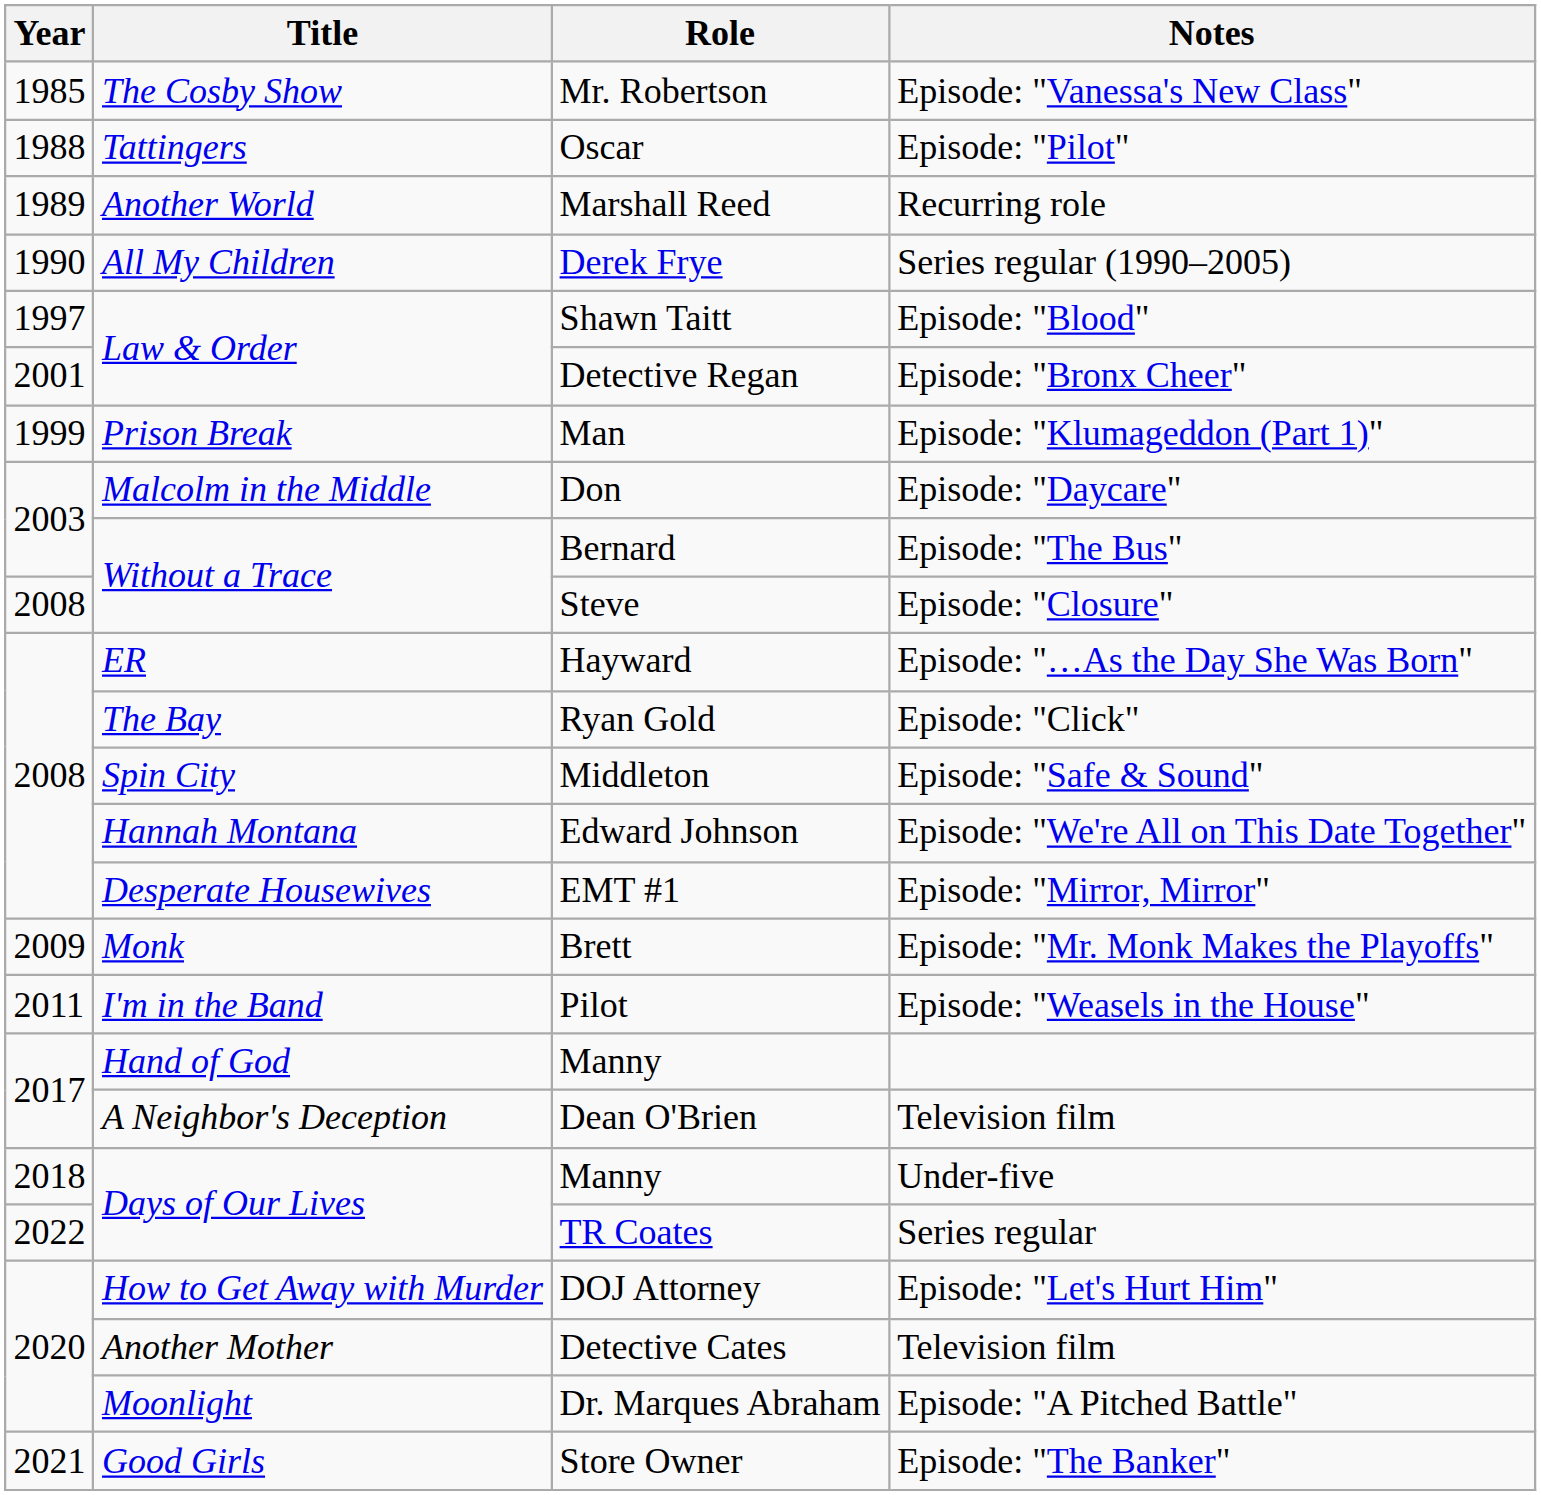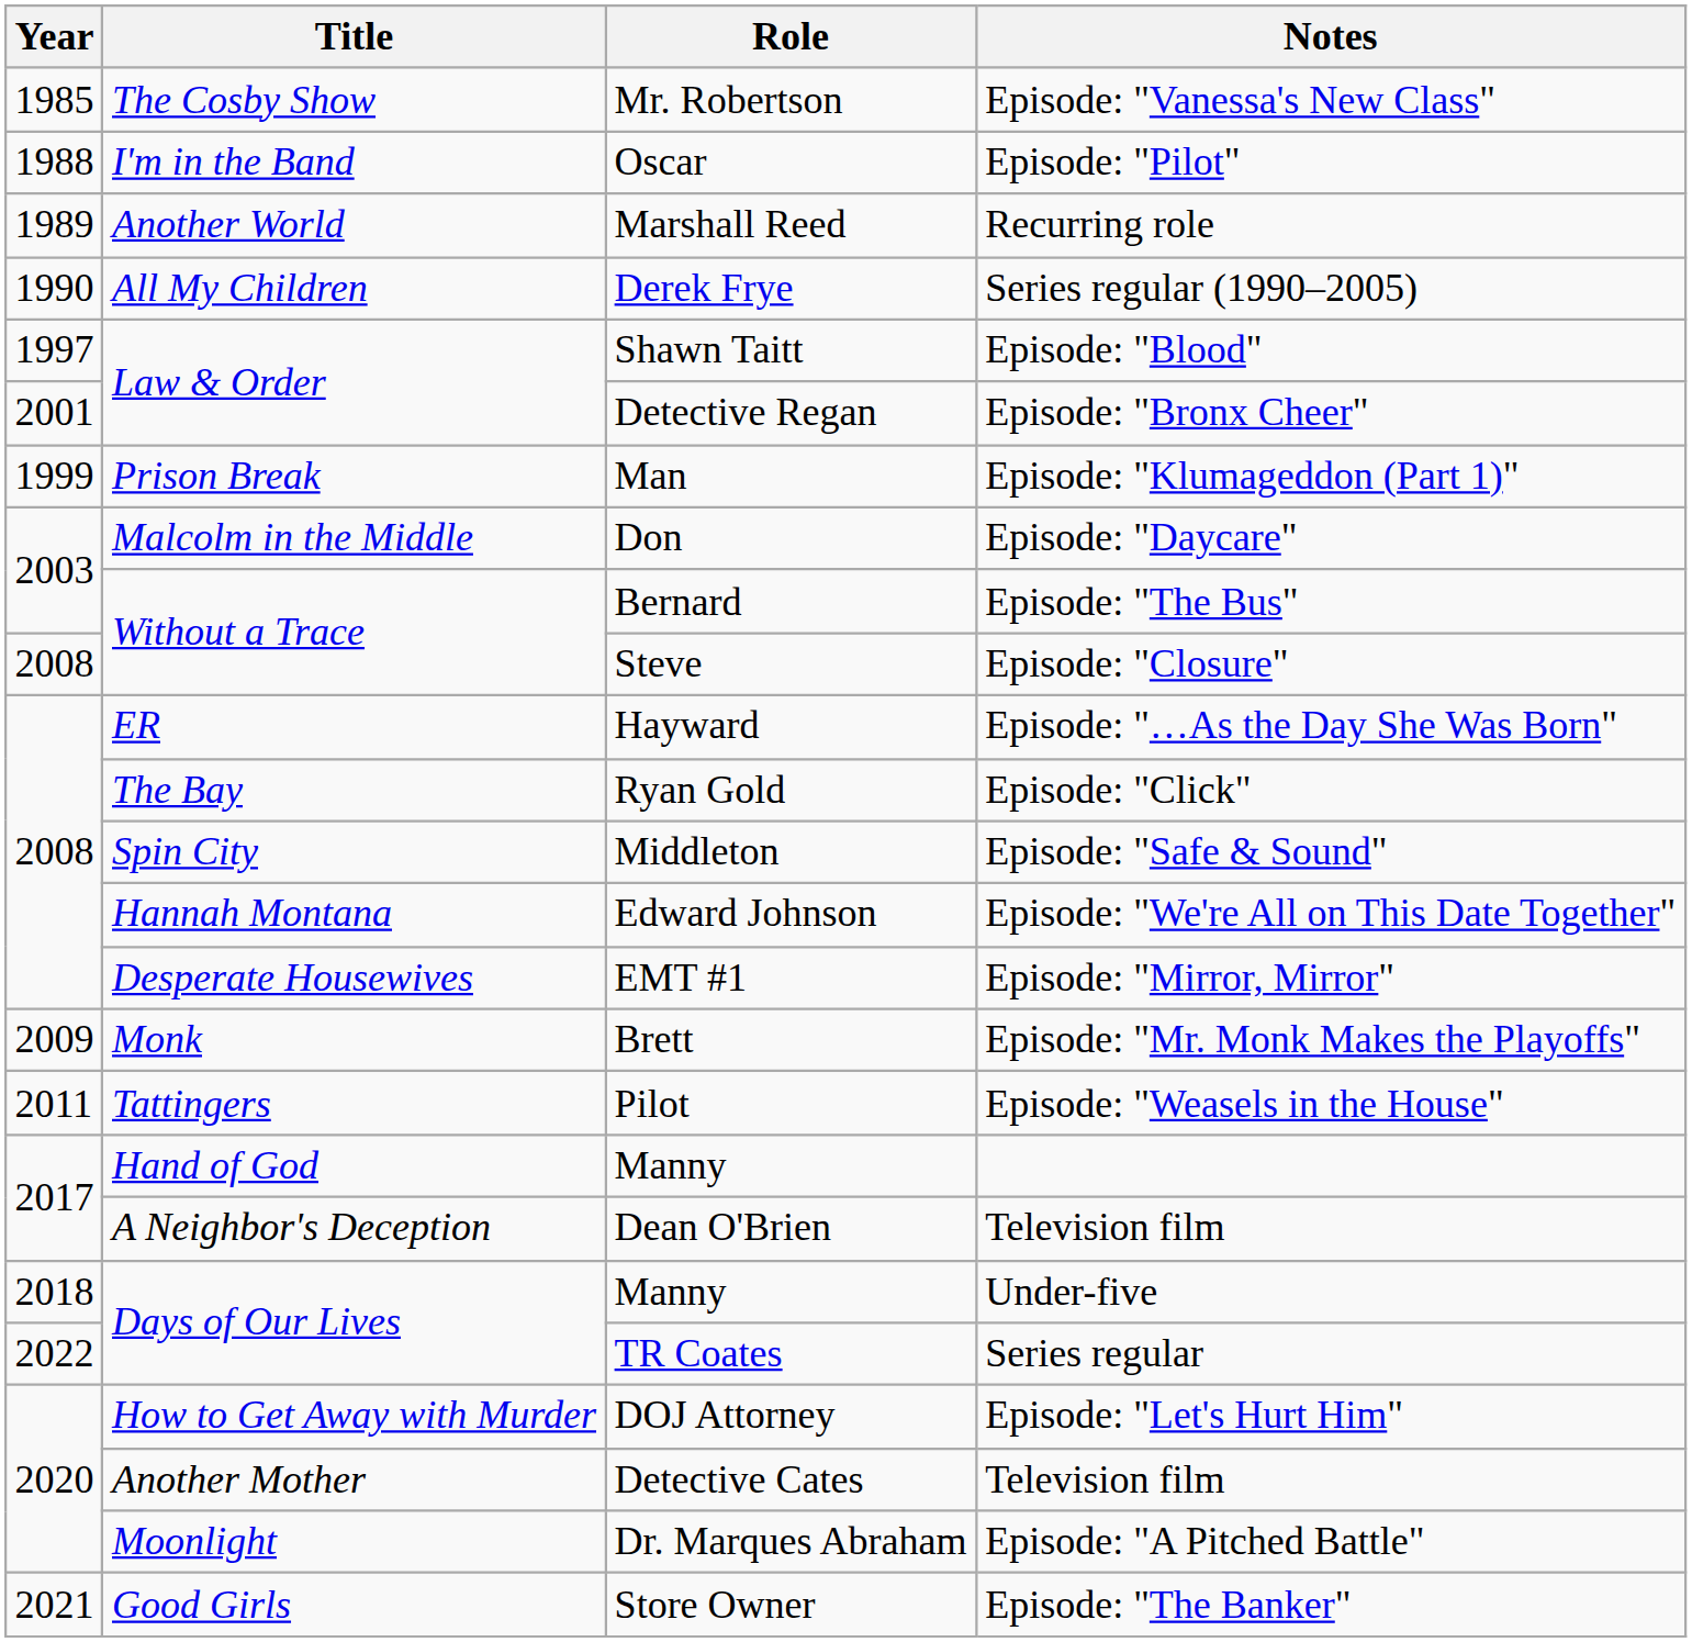Oscar | Title: Tattingers -> I'm in the Band
Pilot | Title: I'm in the Band -> Tattingers
